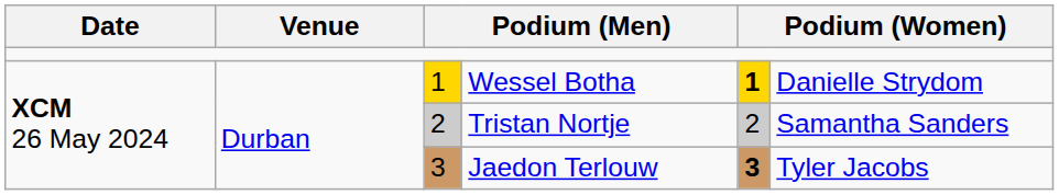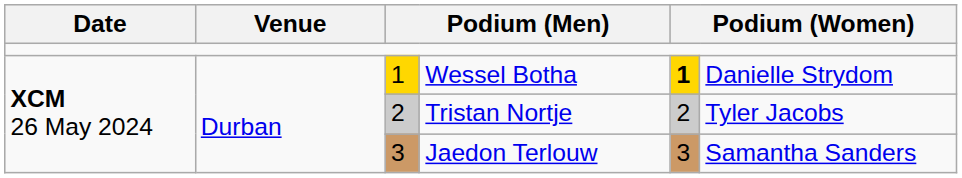Tristan Nortje | column 6: Samantha Sanders -> Tyler Jacobs
Jaedon Terlouw | column 5: bold -> normal
Jaedon Terlouw | column 6: Tyler Jacobs -> Samantha Sanders
